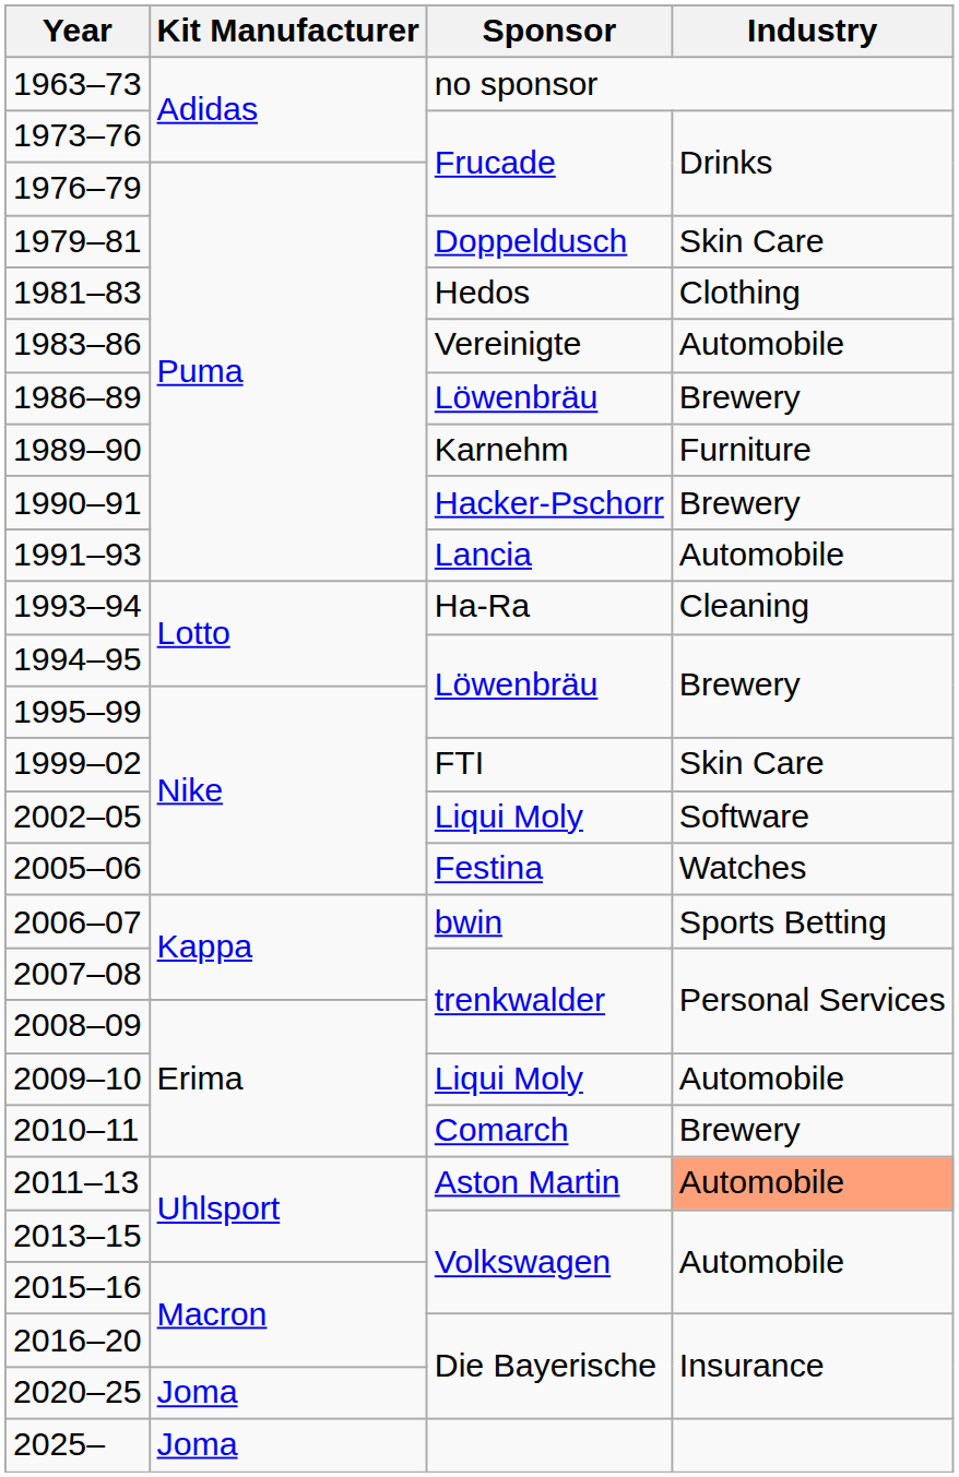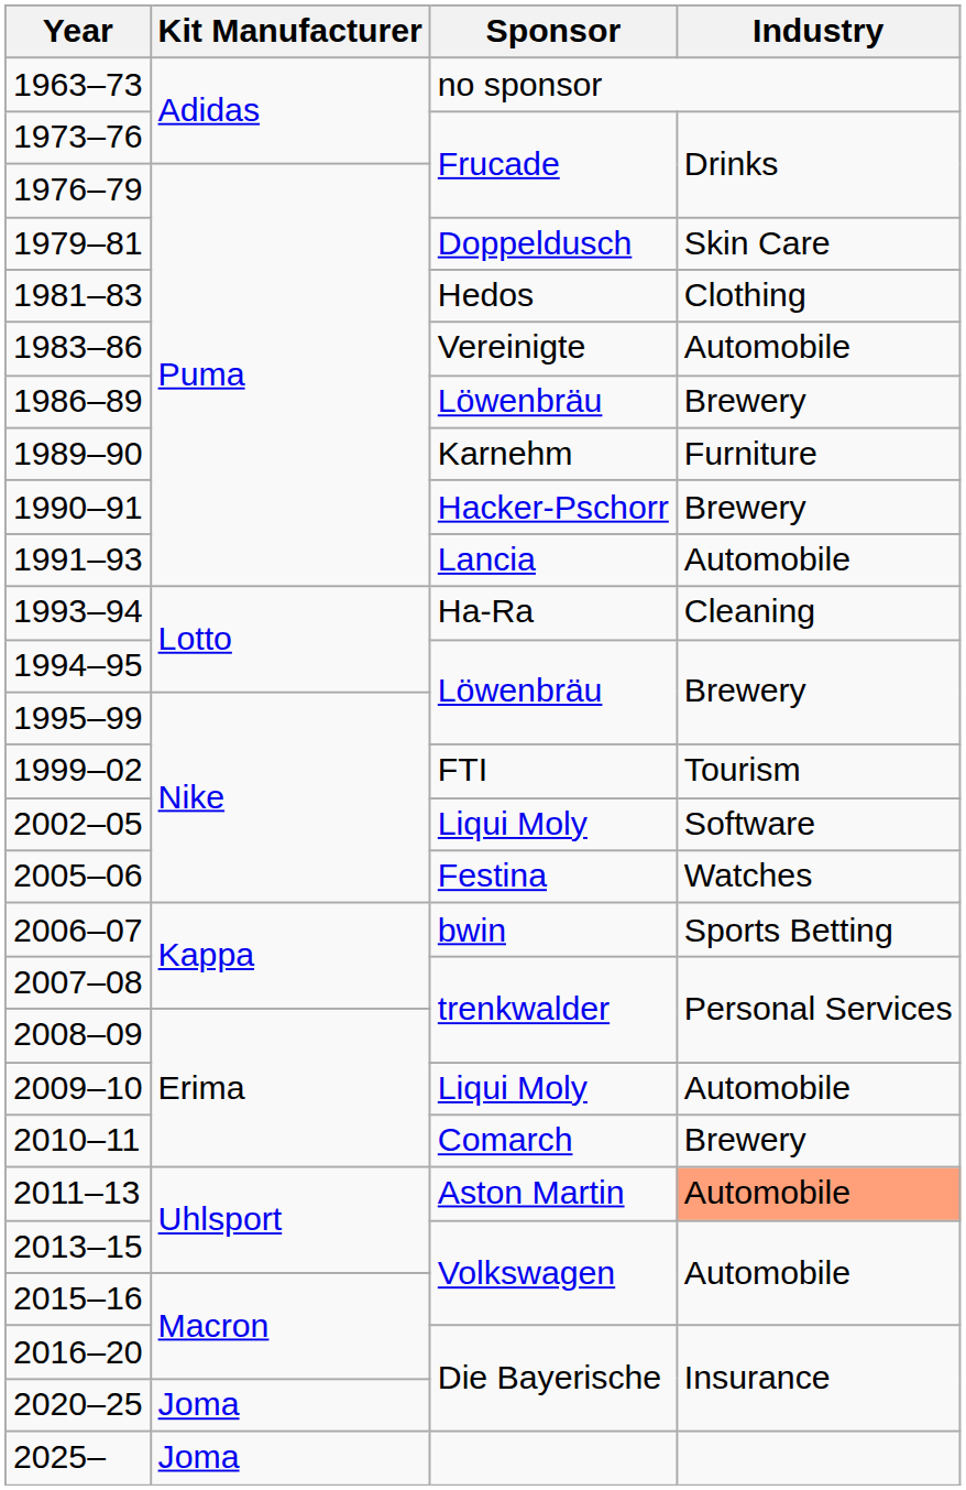1999–02 | Industry: Skin Care -> Tourism
